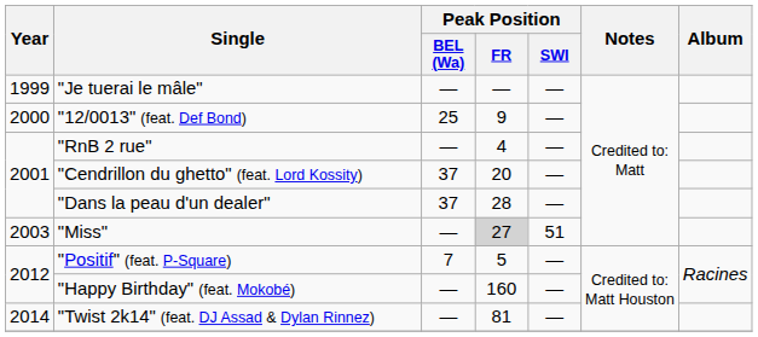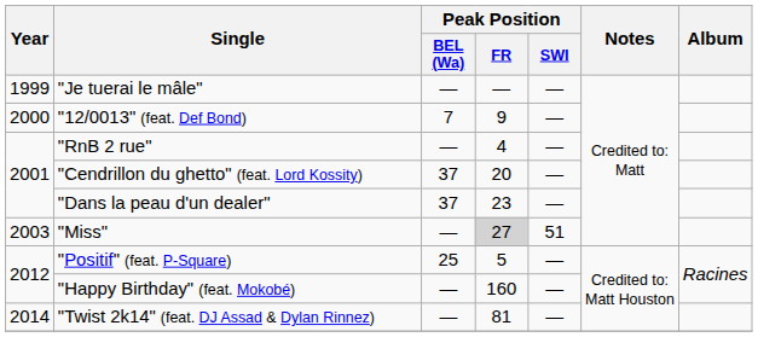"12/0013" (feat. Def Bond) | Peak Position / BEL (Wa): 25 -> 7
"Dans la peau d'un dealer" | Peak Position / FR: 28 -> 23
"Positif" (feat. P-Square) | Peak Position / BEL (Wa): 7 -> 25
